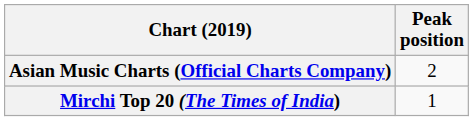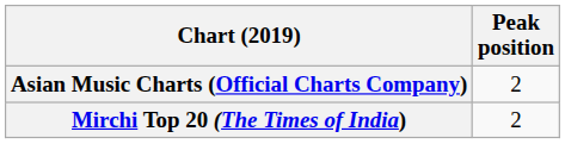Mirchi Top 20 (The Times of India) | Peak position: 1 -> 2
